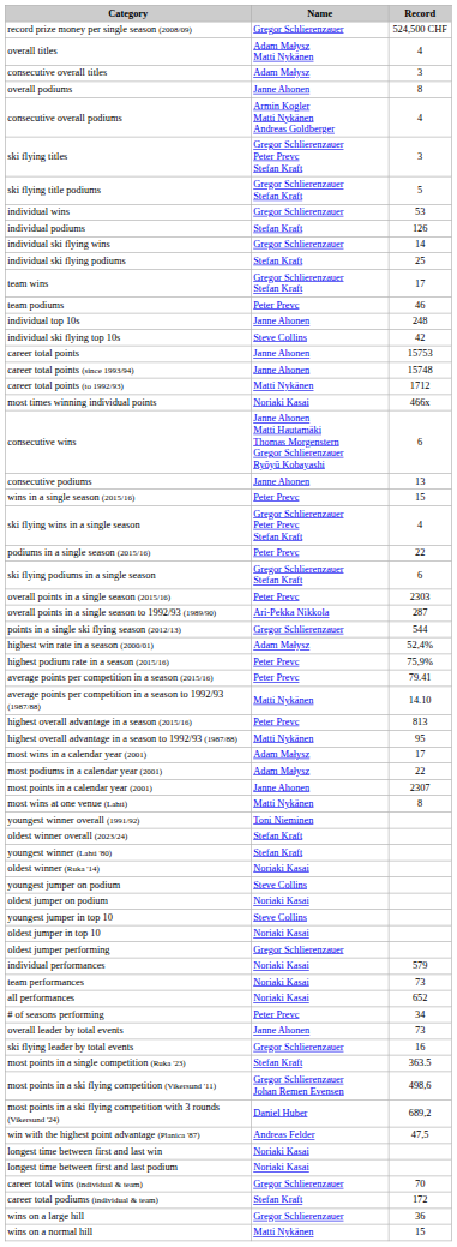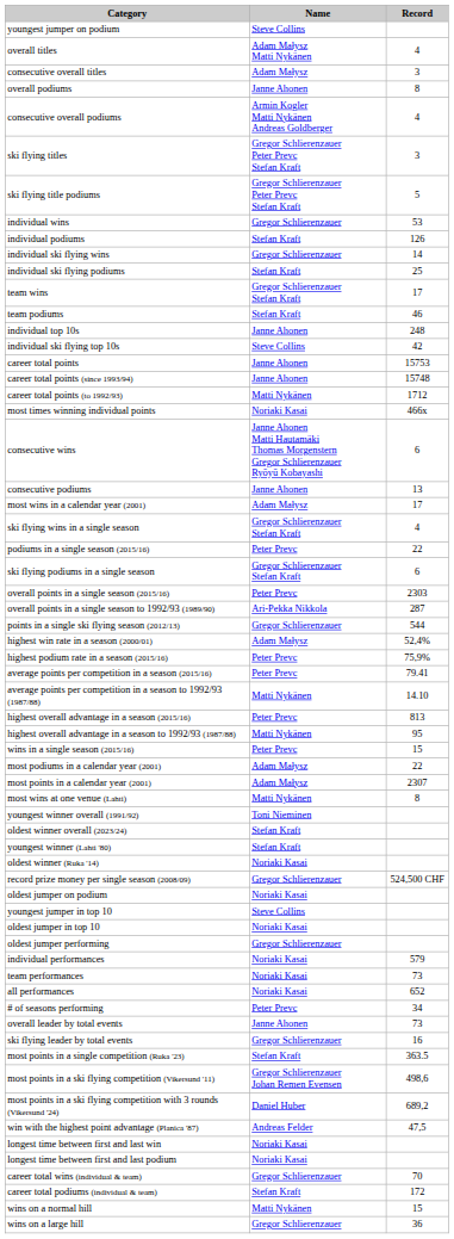rows swapped: record prize money per single season (2008/09) <-> youngest jumper on podium
ski flying title podiums | Name: Gregor Schlierenzauer Stefan Kraft -> Gregor Schlierenzauer Peter Prevc Stefan Kraft
team podiums | Name: Peter Prevc -> Stefan Kraft
rows swapped: wins in a single season (2015/16) <-> most wins in a calendar year (2001)
ski flying wins in a single season | Name: Gregor Schlierenzauer Peter Prevc Stefan Kraft -> Gregor Schlierenzauer Stefan Kraft
most points in a calendar year (2001) | Name: Janne Ahonen -> Adam Małysz
rows swapped: wins on a large hill <-> wins on a normal hill
